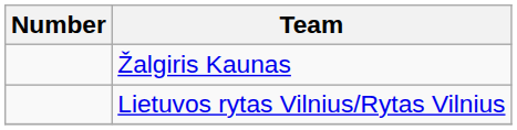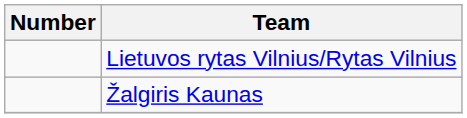rows swapped: Žalgiris Kaunas <-> Lietuvos rytas Vilnius/Rytas Vilnius
